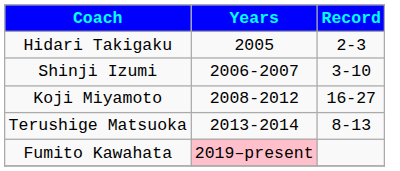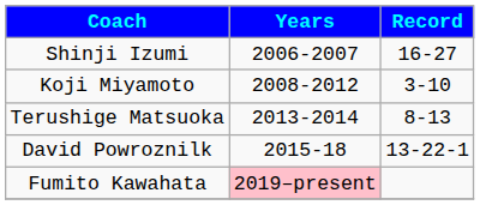- row: Hidari Takigaku | 2005 | 2-3
Shinji Izumi | Record: 3-10 -> 16-27
Koji Miyamoto | Record: 16-27 -> 3-10
+ row: David Powroznilk | 2015-18 | 13-22-1
